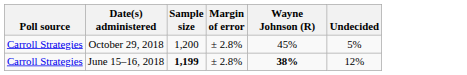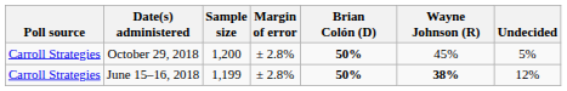+ column: Brian Colón (D) | 50% | 50%
June 15–16, 2018 | Sample size: bold -> normal
